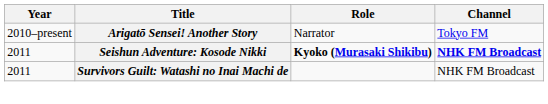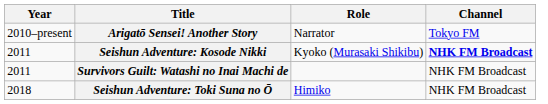Seishun Adventure: Kosode Nikki | Role: bold -> normal
+ row: 2018 | Seishun Adventure: Toki Suna no Ō | Himiko | NHK FM Broadcast
